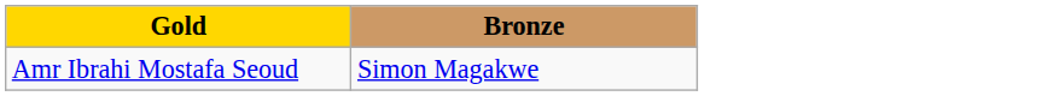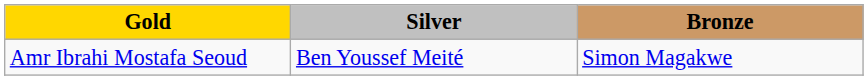+ column: Silver | Ben Youssef Meité
